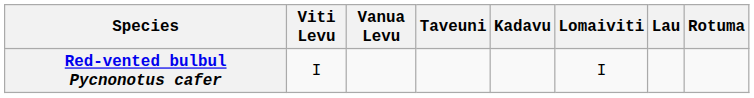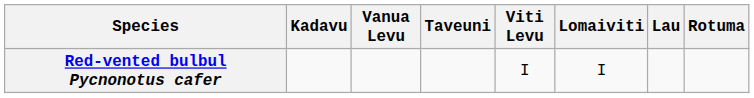columns swapped: Viti Levu <-> Kadavu
